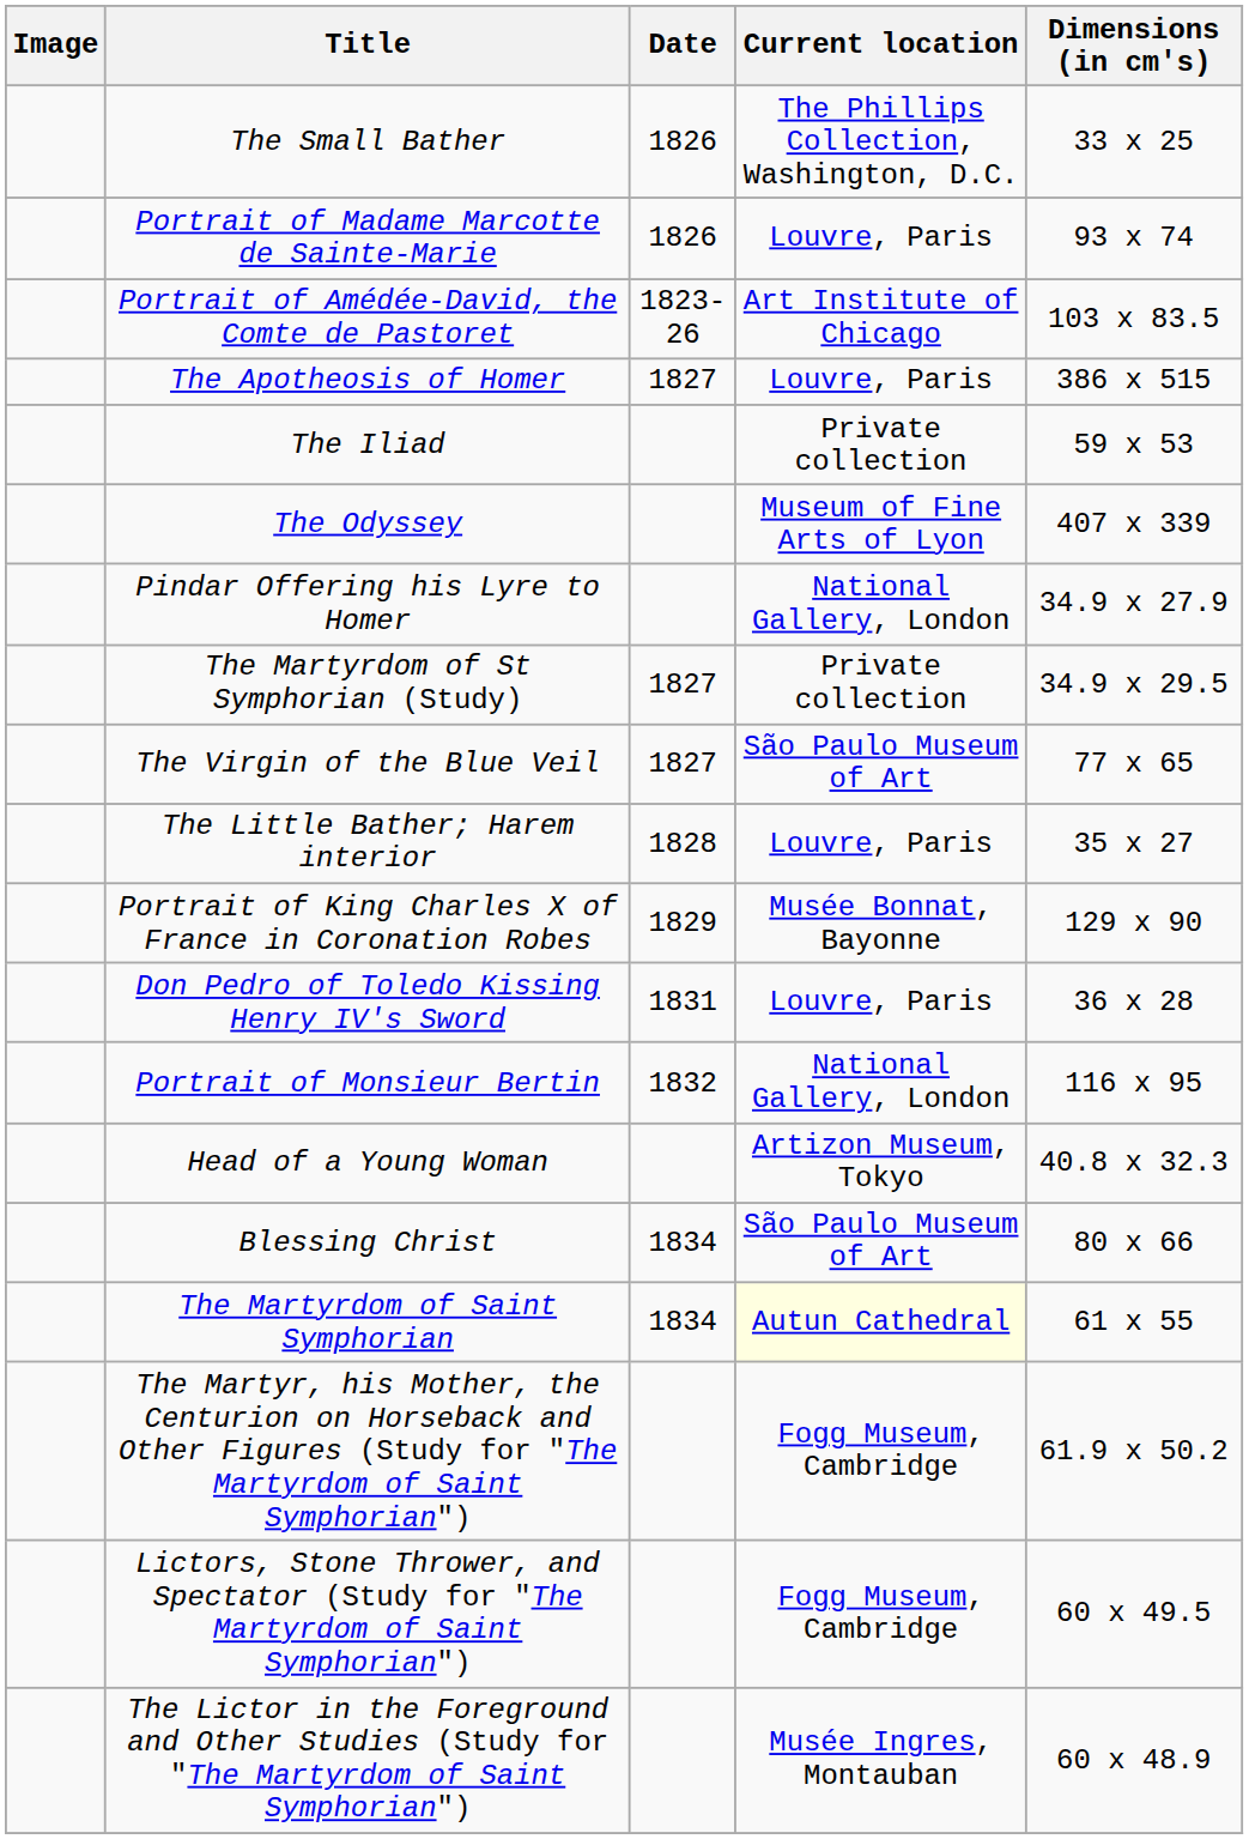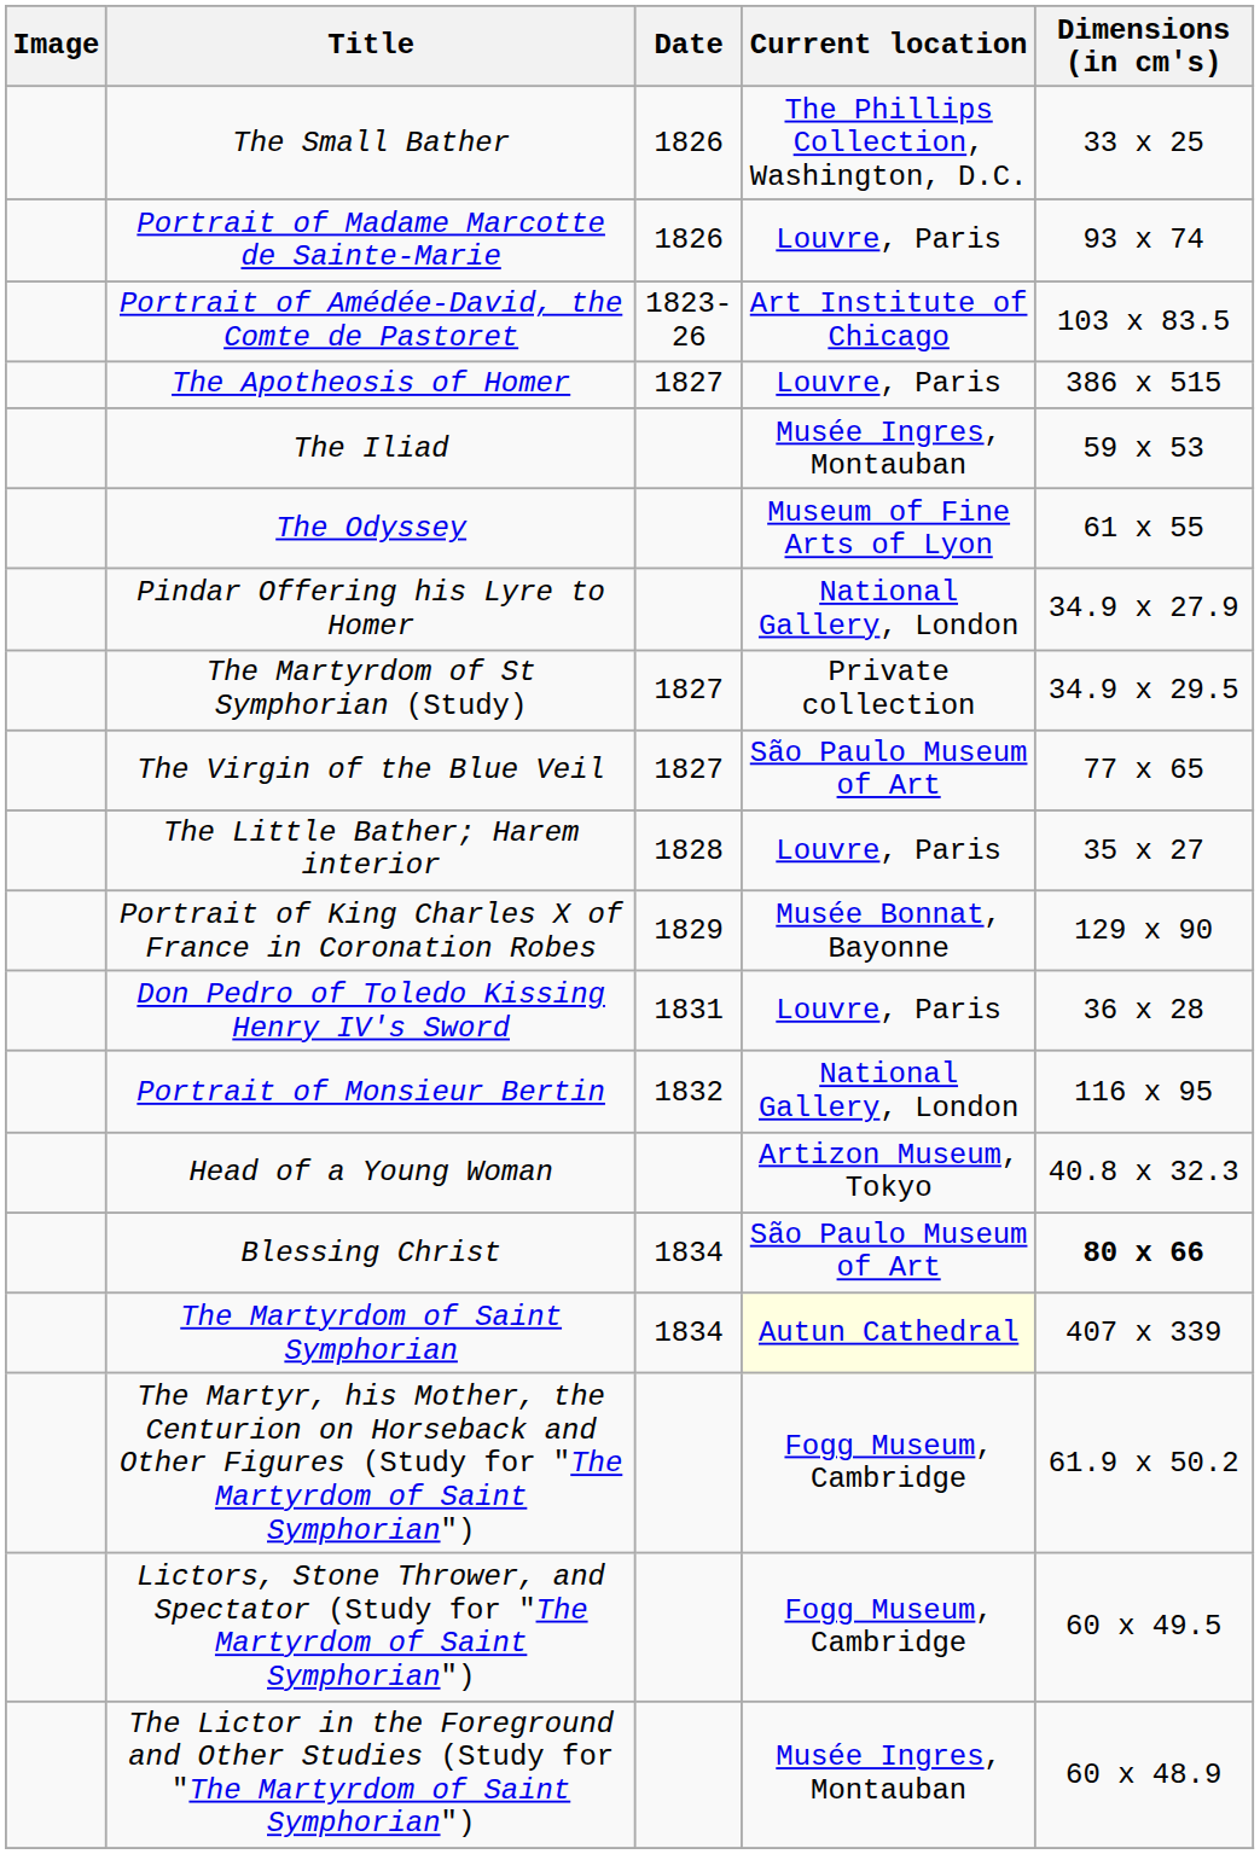The Iliad | Current location: Private collection -> Musée Ingres, Montauban
The Odyssey | Dimensions (in cm's): 407 x 339 -> 61 x 55
Blessing Christ | Dimensions (in cm's): normal -> bold
The Martyrdom of Saint Symphorian | Dimensions (in cm's): 61 x 55 -> 407 x 339
